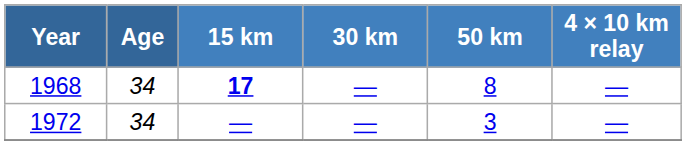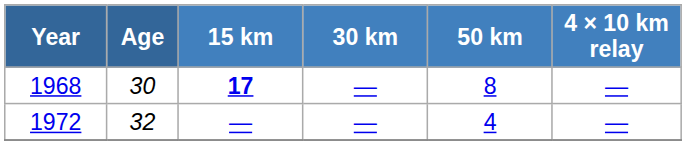1968 | Age: 34 -> 30
1972 | Age: 34 -> 32
1972 | 50 km: 3 -> 4
